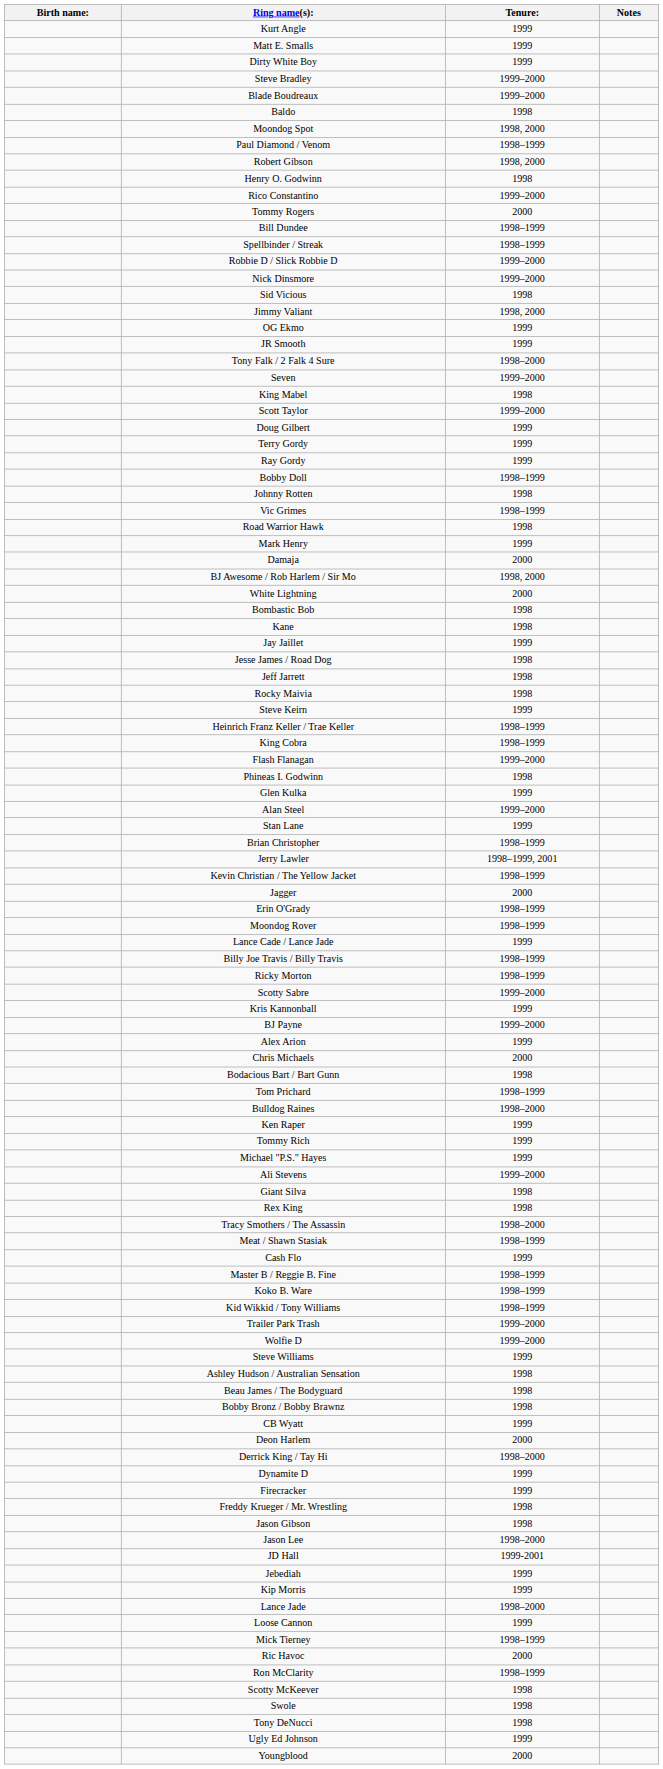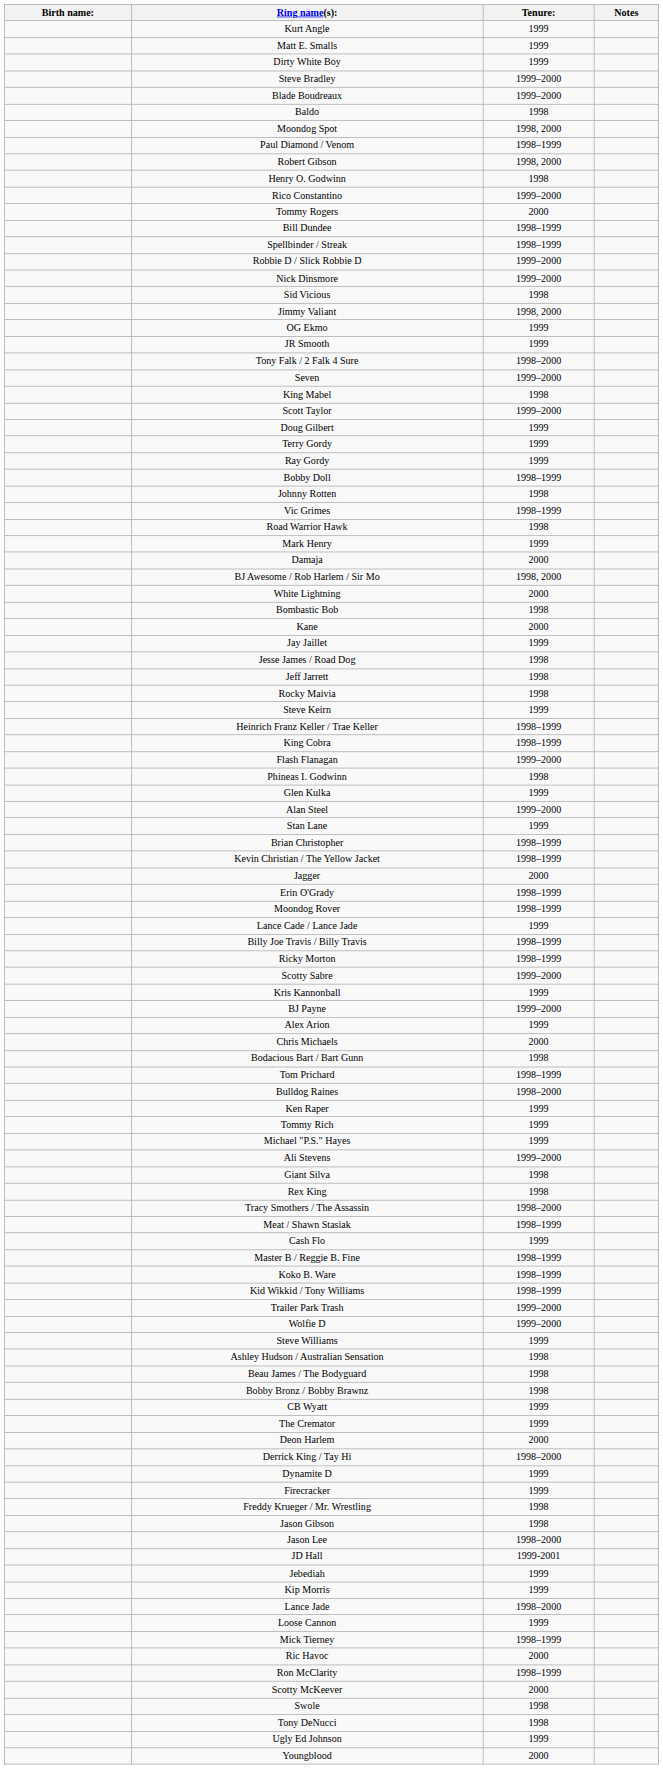Kane | Tenure:: 1998 -> 2000
- row: Jerry Lawler | 1998–1999, 2001
+ row: The Cremator | 1999
Scotty McKeever | Tenure:: 1998 -> 2000
